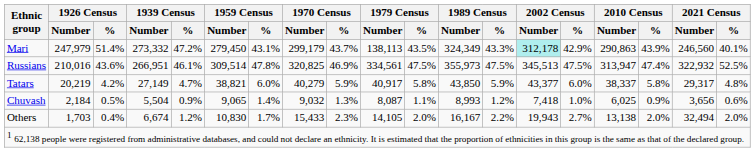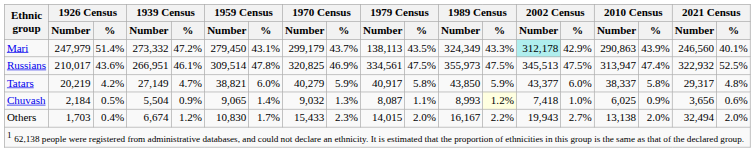Russians | 1926 Census / Number: 210,016 -> 210,017
Chuvash | 1989 Census / %: no background -> lightyellow background
Others | 1979 Census / Number: 14,105 -> 14,015
